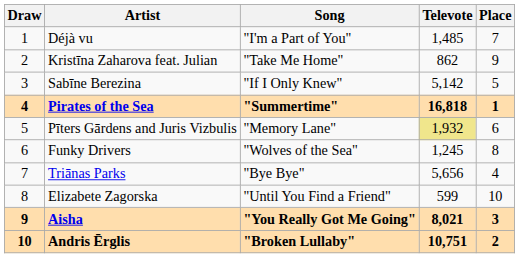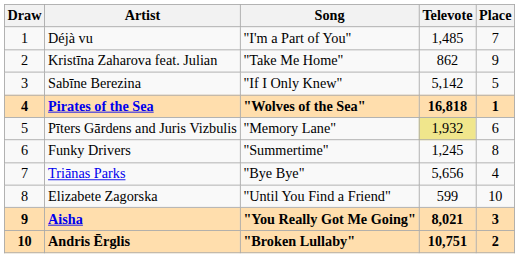Pirates of the Sea | Song: "Summertime" -> "Wolves of the Sea"
Funky Drivers | Song: "Wolves of the Sea" -> "Summertime"
